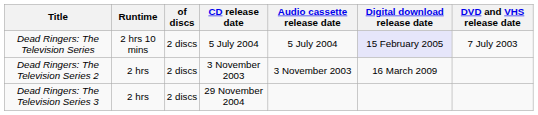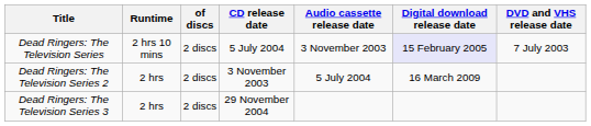Dead Ringers: The Television Series | Audio cassette release date: 5 July 2004 -> 3 November 2003
Dead Ringers: The Television Series 2 | Audio cassette release date: 3 November 2003 -> 5 July 2004
